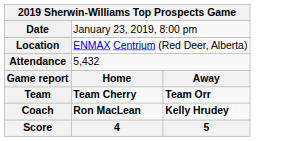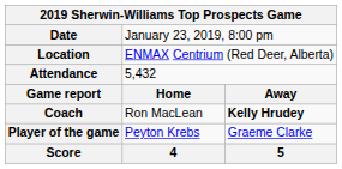- row: Team | Team Cherry | Team Orr
Coach | column 2: bold -> normal
+ row: Player of the game | Peyton Krebs | Graeme Clarke
